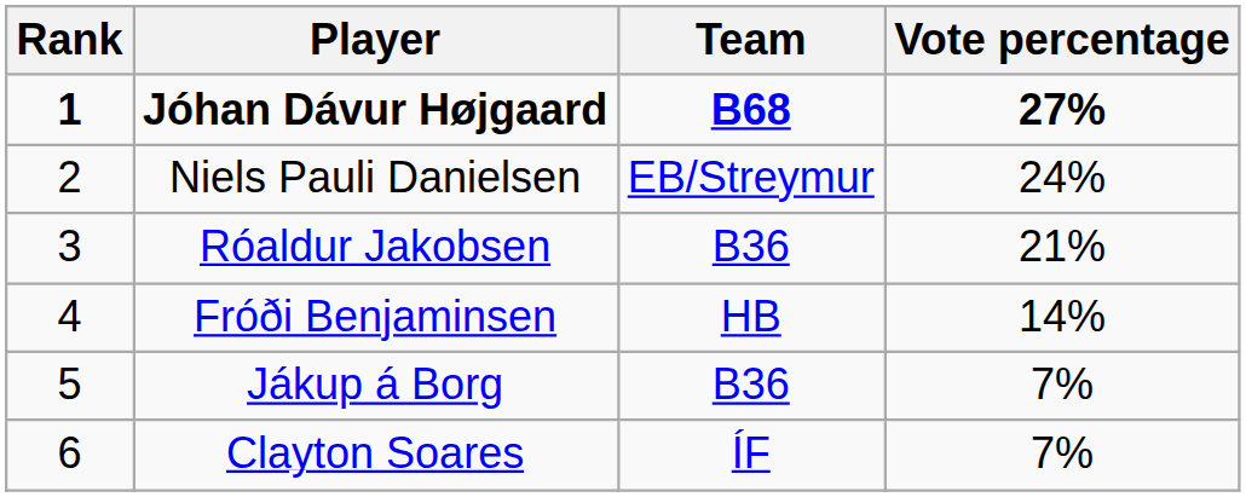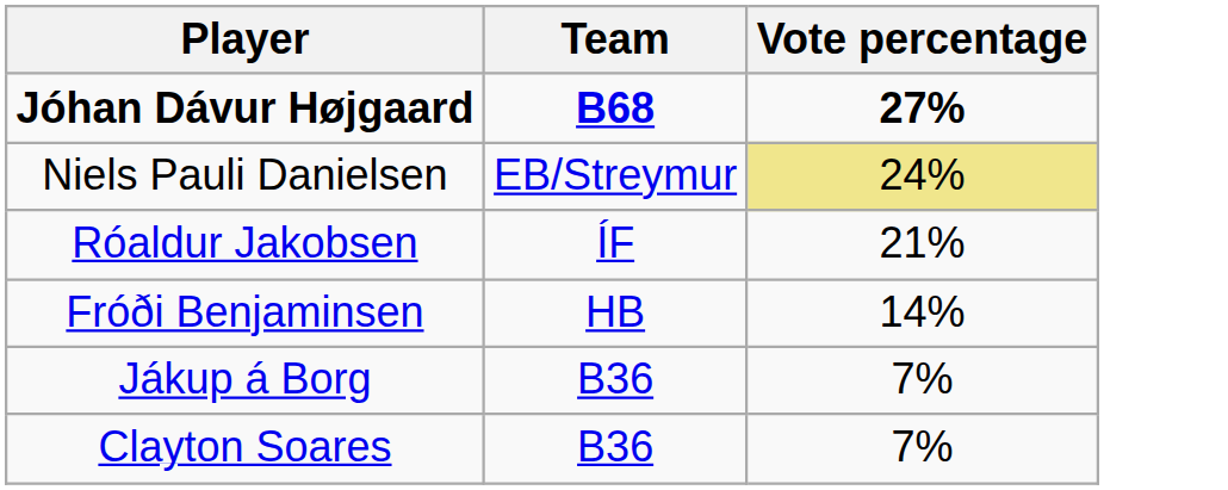- column: Rank | 1 | 2 | 3 | 4 | 5 | 6
Niels Pauli Danielsen | Vote percentage: no background -> khaki background
Róaldur Jakobsen | Team: B36 -> ÍF
Clayton Soares | Team: ÍF -> B36
